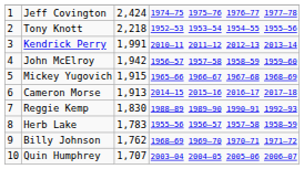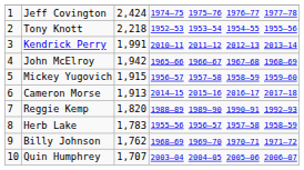John McElroy | column 4: 1956–57 1957–58 1958–59 1959–60 -> 1965–66 1966–67 1967–68 1968–69
Mickey Yugovich | column 4: 1965–66 1966–67 1967–68 1968–69 -> 1956–57 1957–58 1958–59 1959–60
Reggie Kemp | column 3: 1,830 -> 1,820
